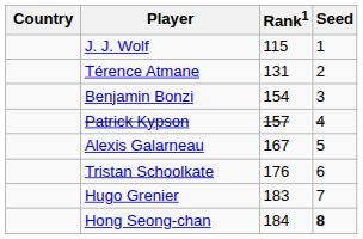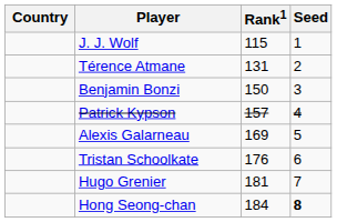Benjamin Bonzi | Rank1: 154 -> 150
Alexis Galarneau | Rank1: 167 -> 169
Hugo Grenier | Rank1: 183 -> 181
